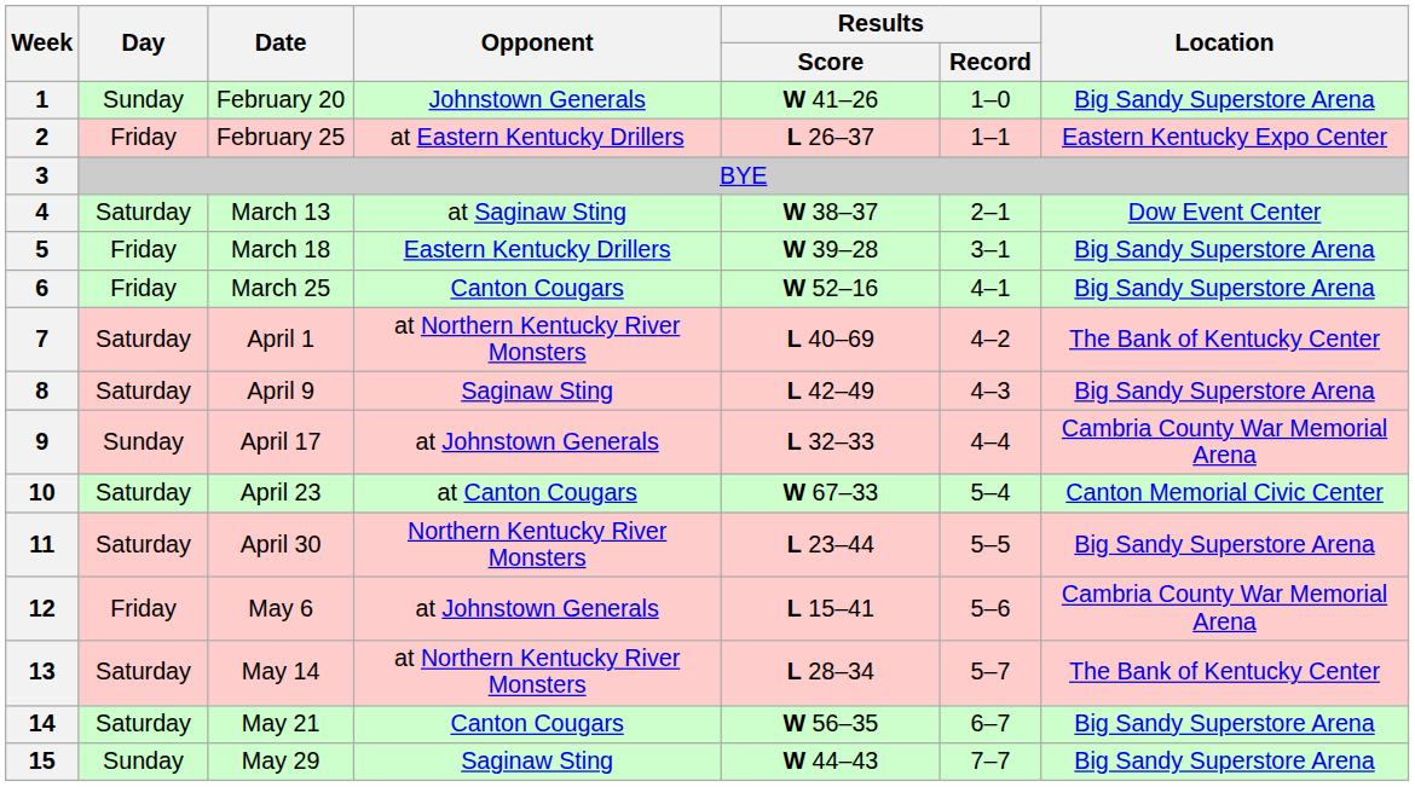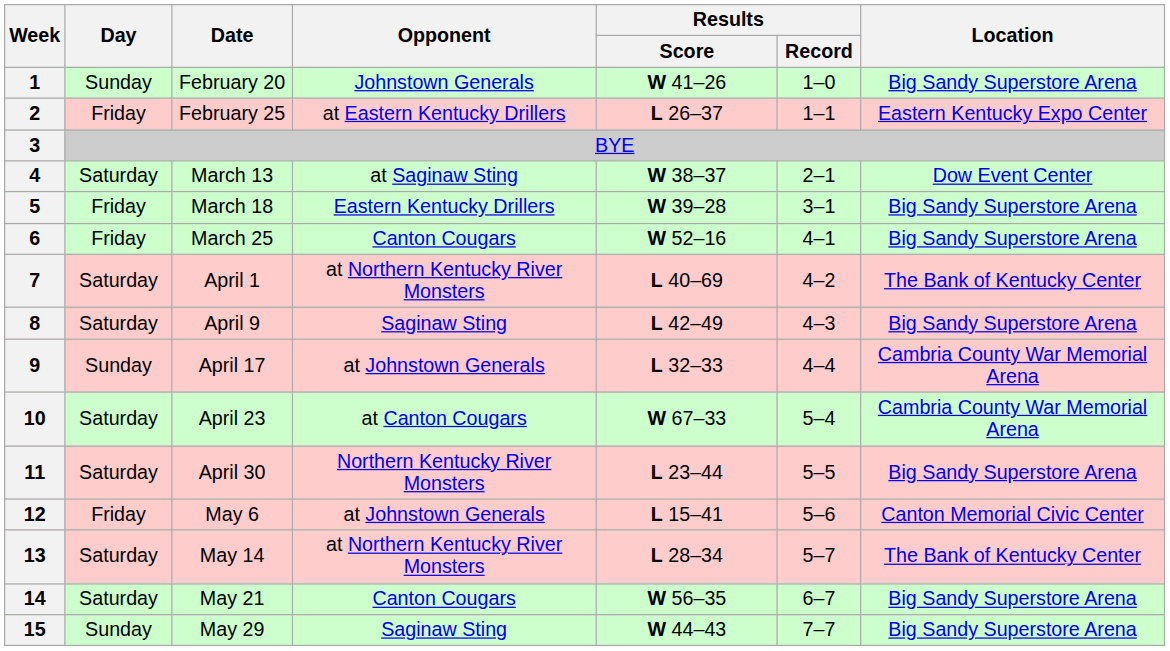10 | Location: Canton Memorial Civic Center -> Cambria County War Memorial Arena
12 | Location: Cambria County War Memorial Arena -> Canton Memorial Civic Center
